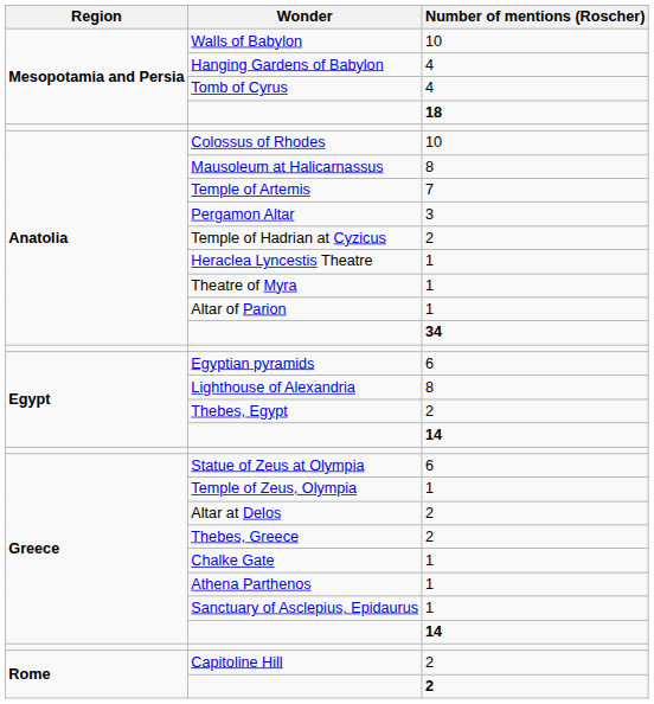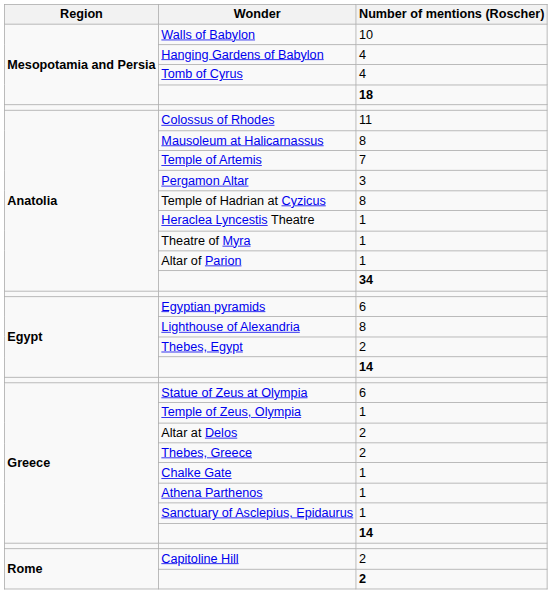Colossus of Rhodes | Number of mentions (Roscher): 10 -> 11
Temple of Hadrian at Cyzicus | Number of mentions (Roscher): 2 -> 8
